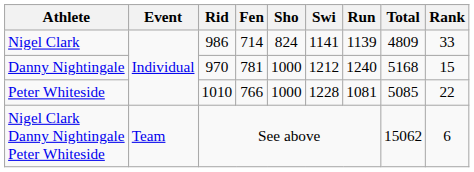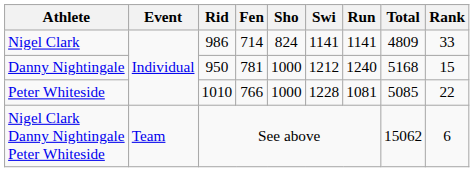Nigel Clark | Run: 1139 -> 1141
Danny Nightingale | Rid: 970 -> 950
